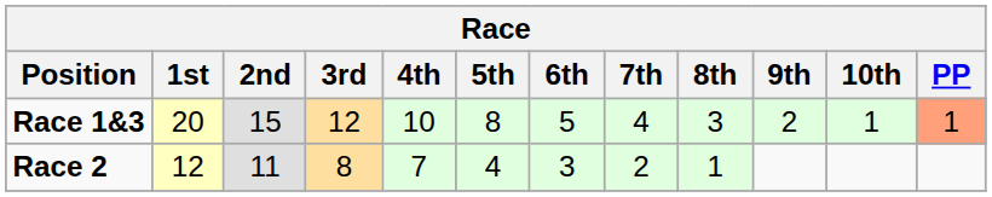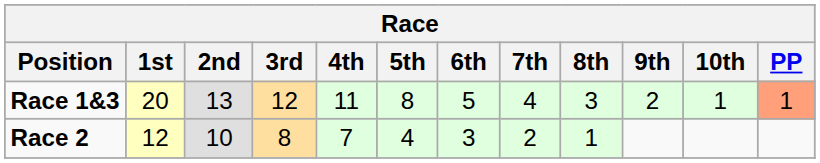Race 1&3 | 2nd: 15 -> 13
Race 1&3 | 4th: 10 -> 11
Race 2 | 2nd: 11 -> 10
